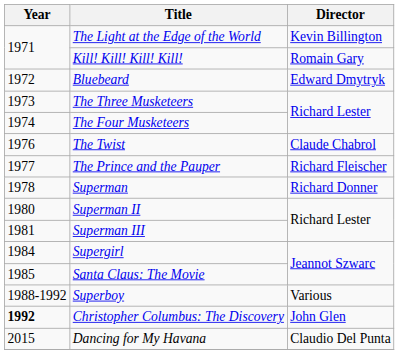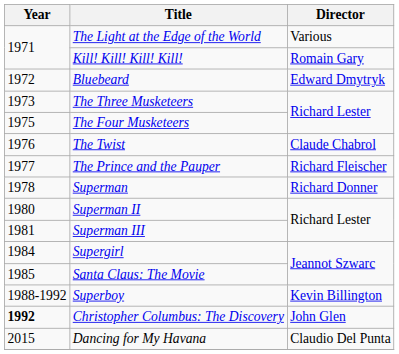The Light at the Edge of the World | Director: Kevin Billington -> Various
The Four Musketeers | Year: 1974 -> 1975
Superboy | Director: Various -> Kevin Billington
